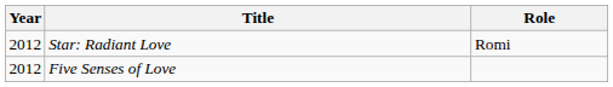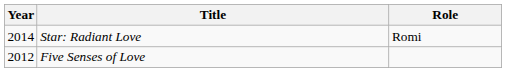Star: Radiant Love | Year: 2012 -> 2014
